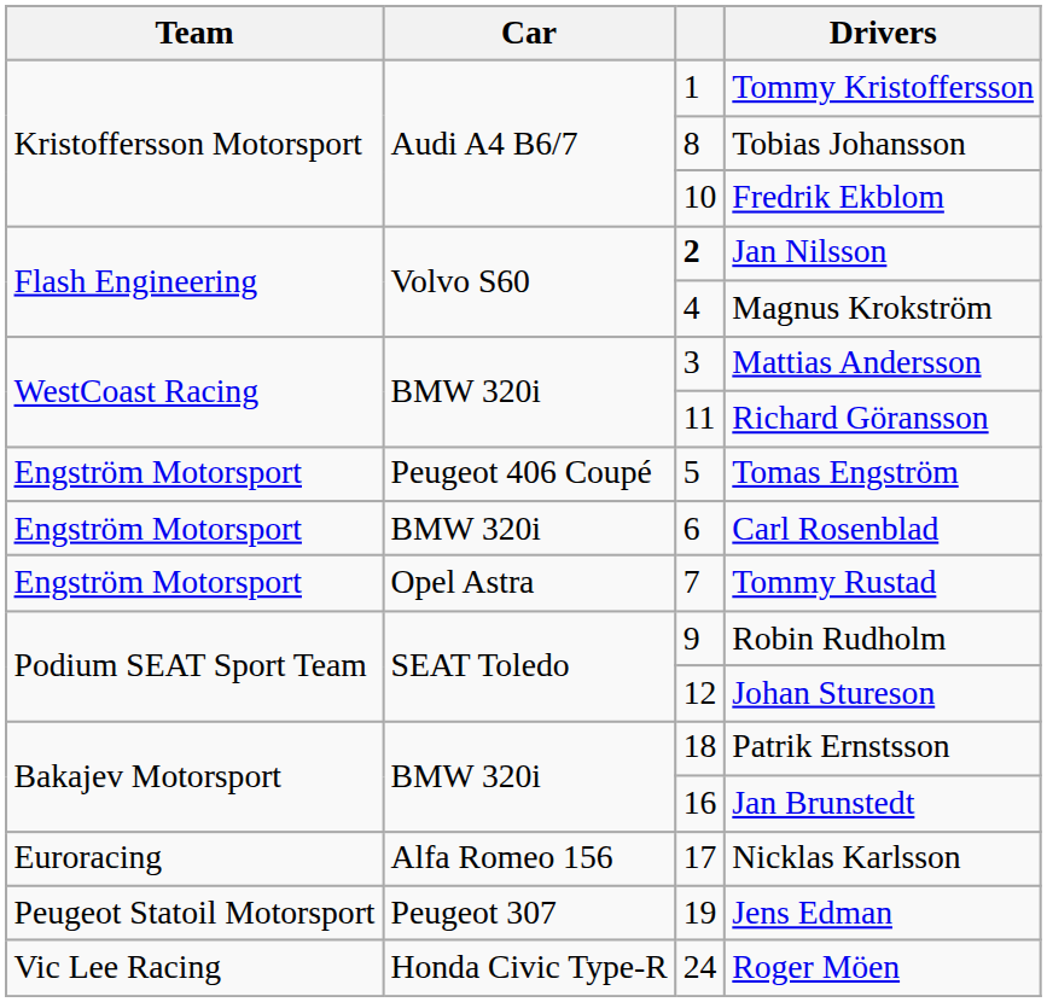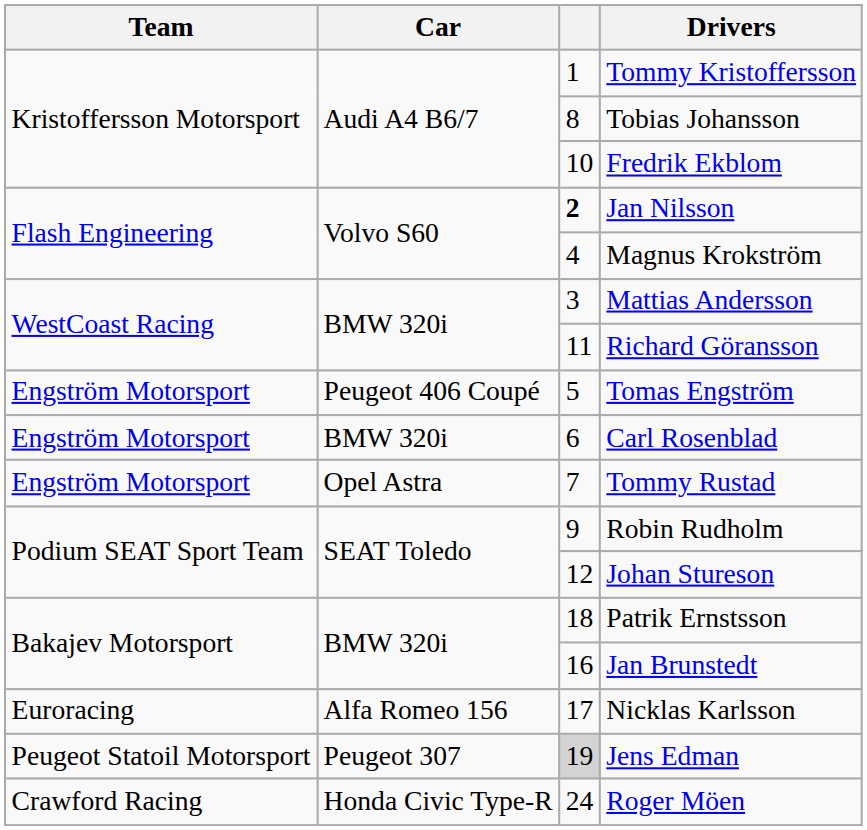Jens Edman | column 3: no background -> lightgrey background
Roger Möen | Team: Vic Lee Racing -> Crawford Racing
